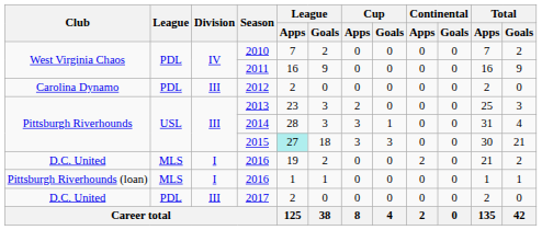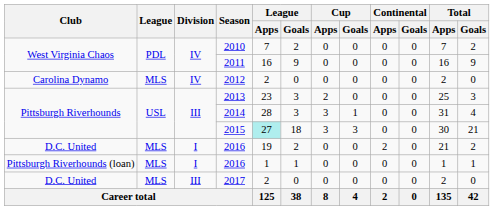2012 | League: PDL -> MLS
2012 | Division: III -> IV
2017 | League: PDL -> MLS
